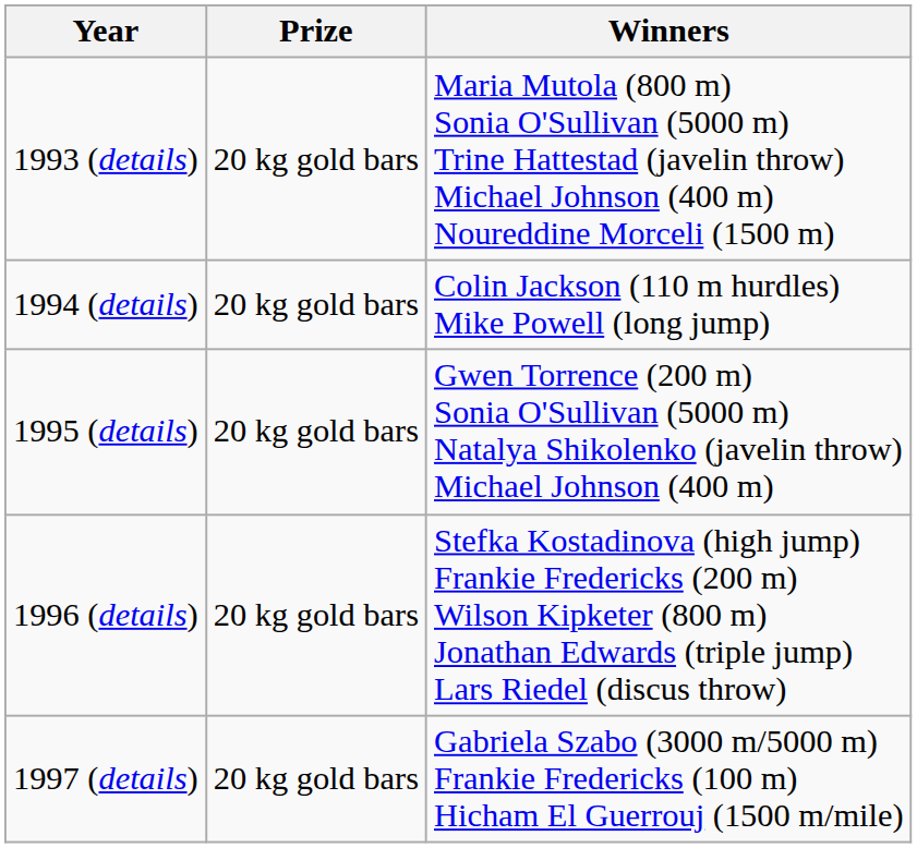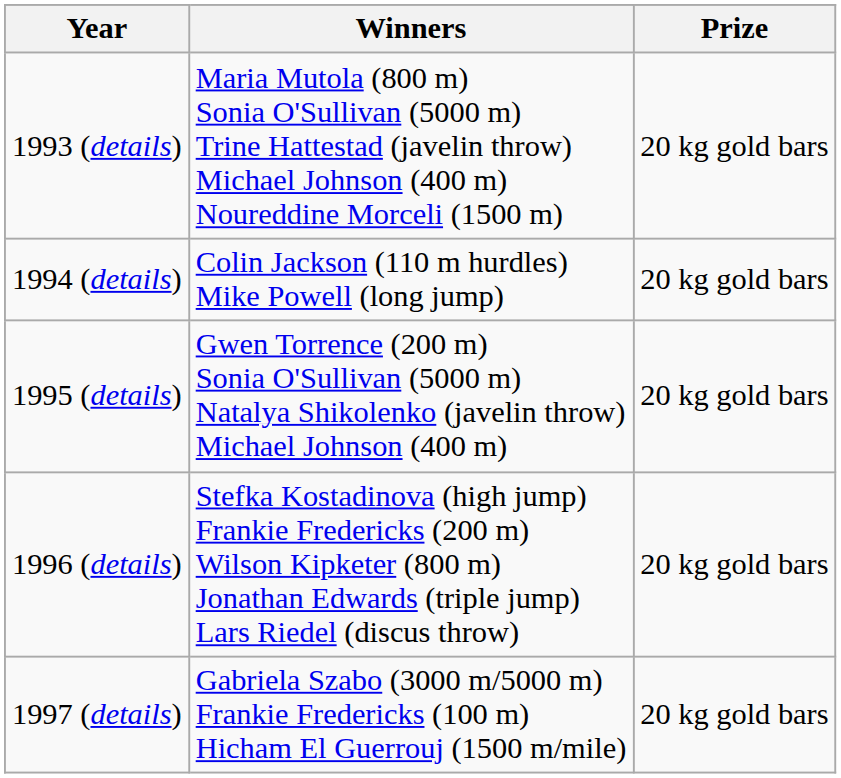columns swapped: Winners <-> Prize
